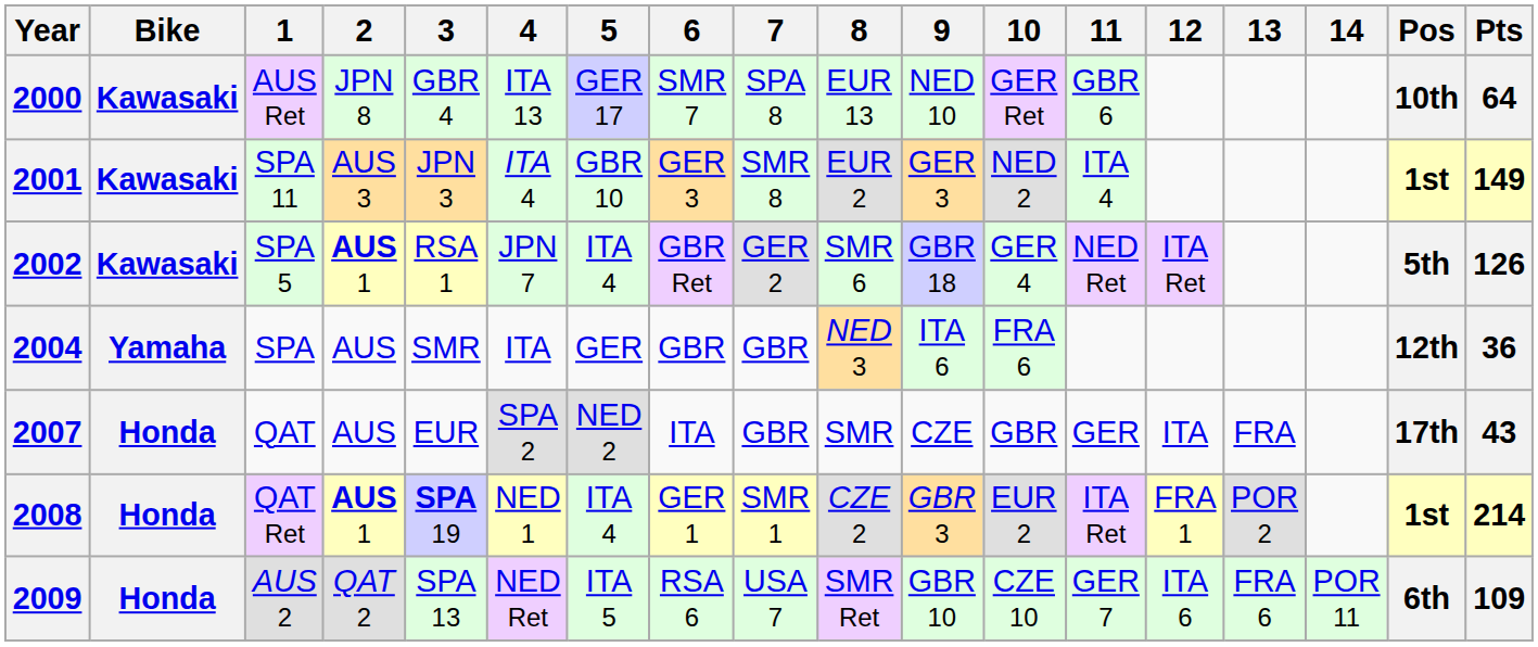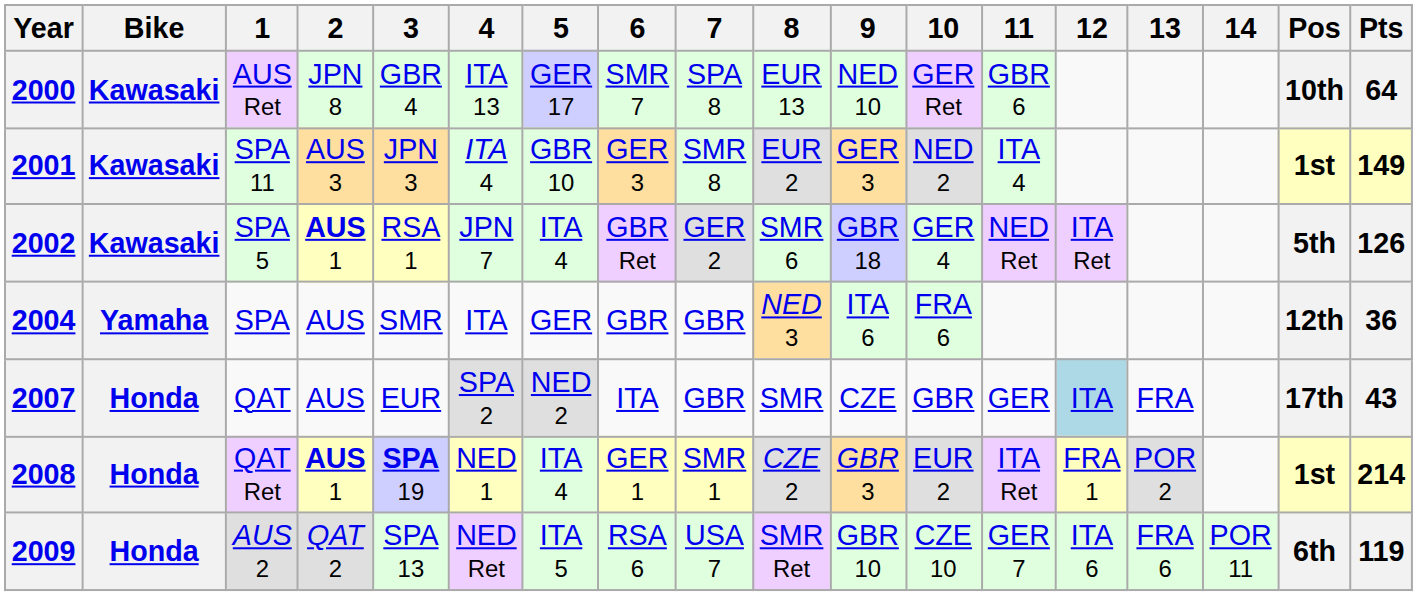2007 | 12: no background -> lightblue background
2009 | Pts: 109 -> 119
